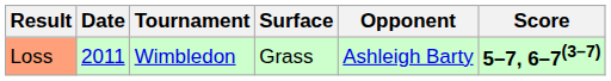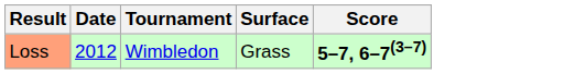- column: Opponent | Ashleigh Barty
Loss | Date: 2011 -> 2012
